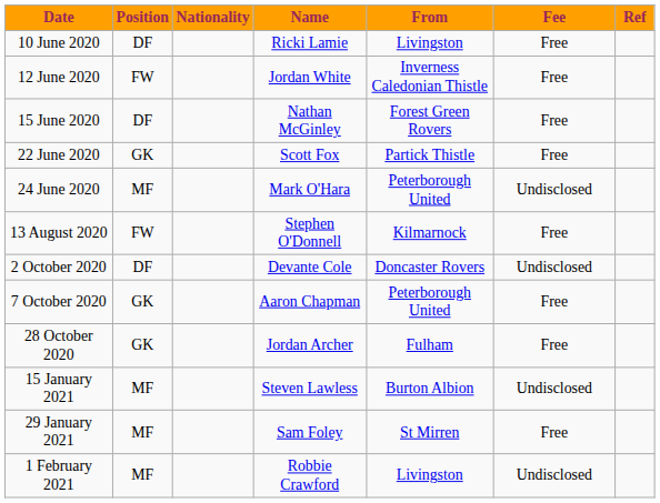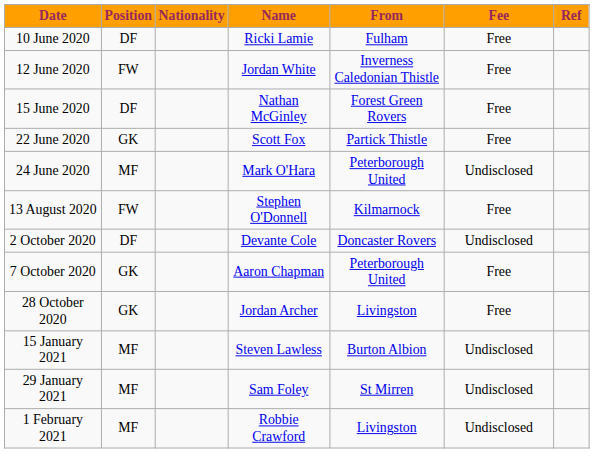10 June 2020 | From: Livingston -> Fulham
28 October 2020 | From: Fulham -> Livingston
29 January 2021 | Fee: Free -> Undisclosed
